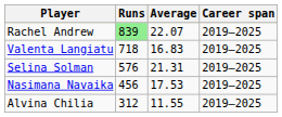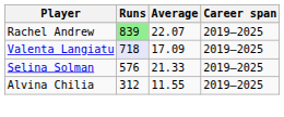Valenta Langiatu | Runs: no background -> lavender background
Valenta Langiatu | Average: 16.83 -> 17.09
Selina Solman | Average: 21.31 -> 21.33
- row: Nasimana Navaika | 456 | 17.53 | 2019–2025
